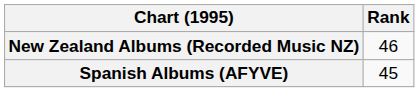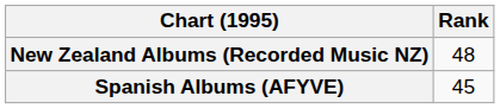New Zealand Albums (Recorded Music NZ) | Rank: 46 -> 48
